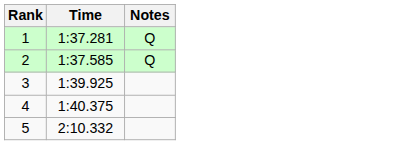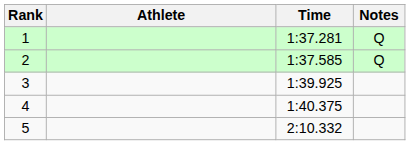+ column: Athlete
